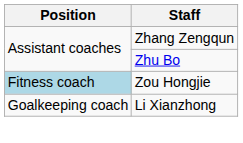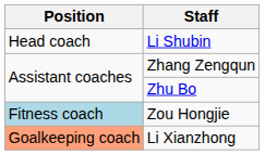+ row: Head coach | Li Shubin
Li Xianzhong | Position: no background -> lightsalmon background
